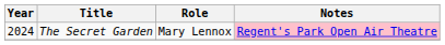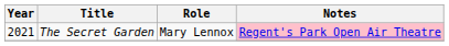The Secret Garden | Year: 2024 -> 2021
